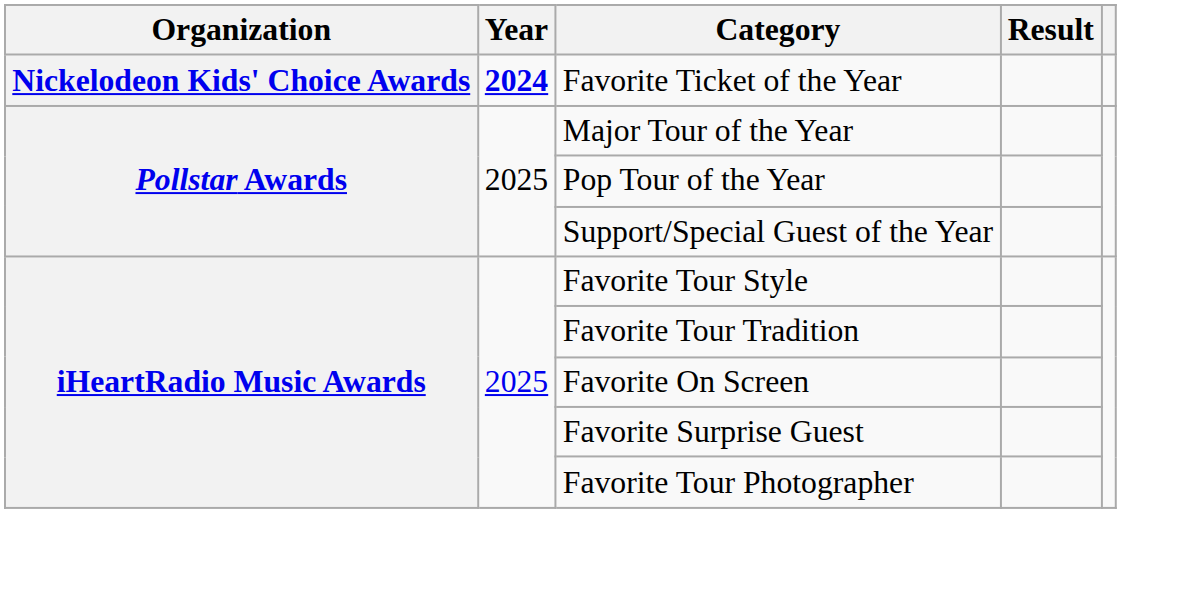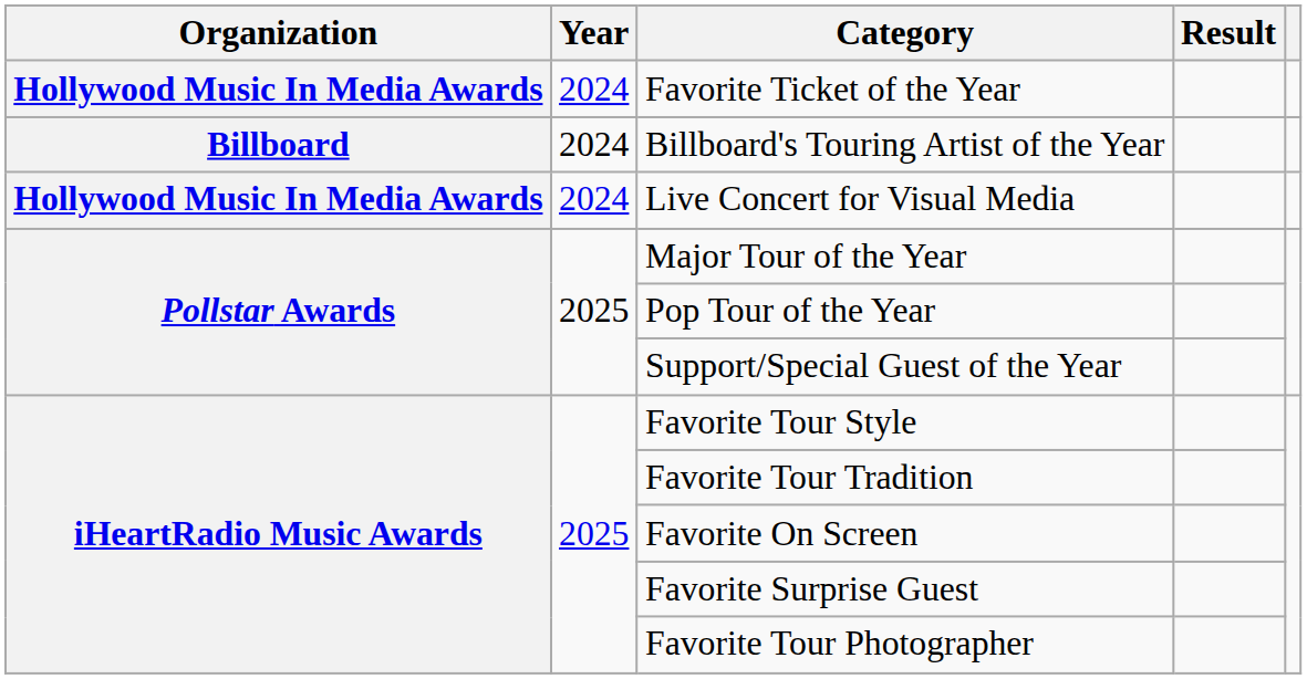Favorite Ticket of the Year | Organization: Nickelodeon Kids' Choice Awards -> Hollywood Music In Media Awards
Favorite Ticket of the Year | Year: bold -> normal
+ row: Billboard | 2024 | Billboard's Touring Artist of the Year
+ row: Hollywood Music In Media Awards | 2024 | Live Concert for Visual Media
